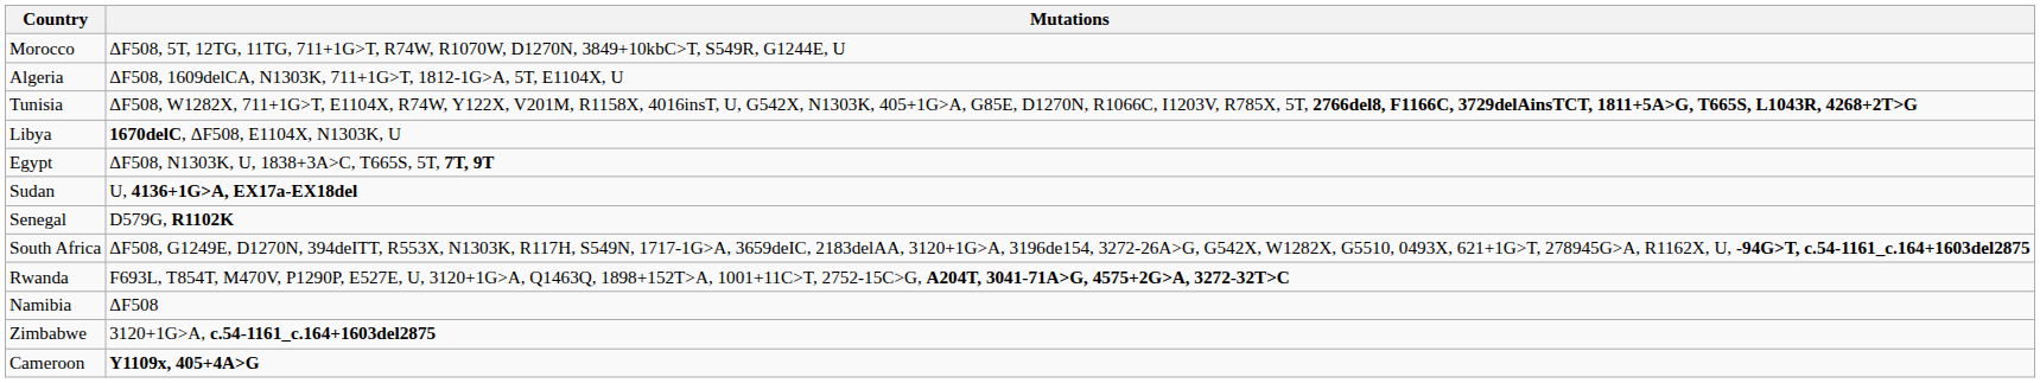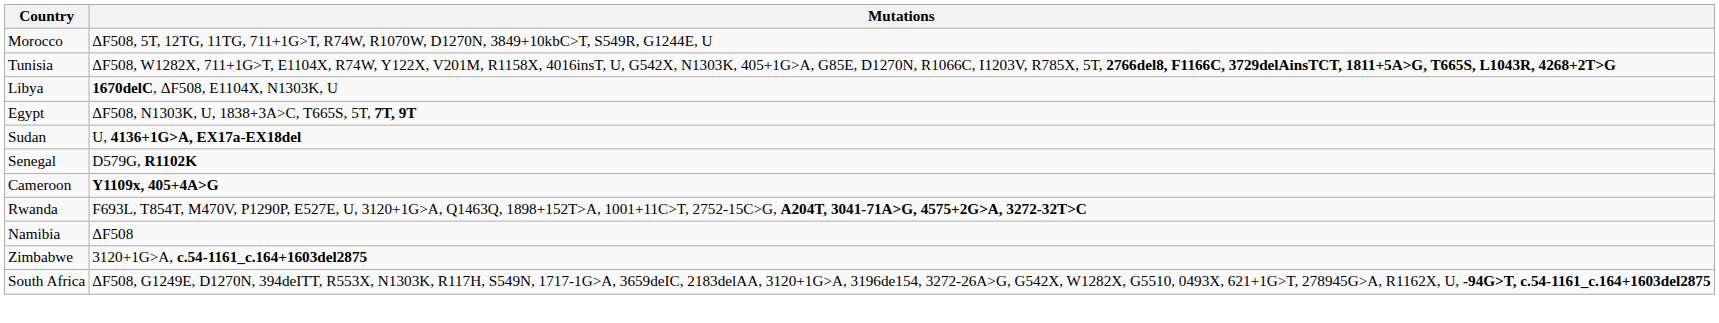- row: Algeria | ΔF508, 1609delCA, N1303K, 711+1G>T, 1812-1G>A, 5T, E1104X, U
rows swapped: Cameroon <-> South Africa
